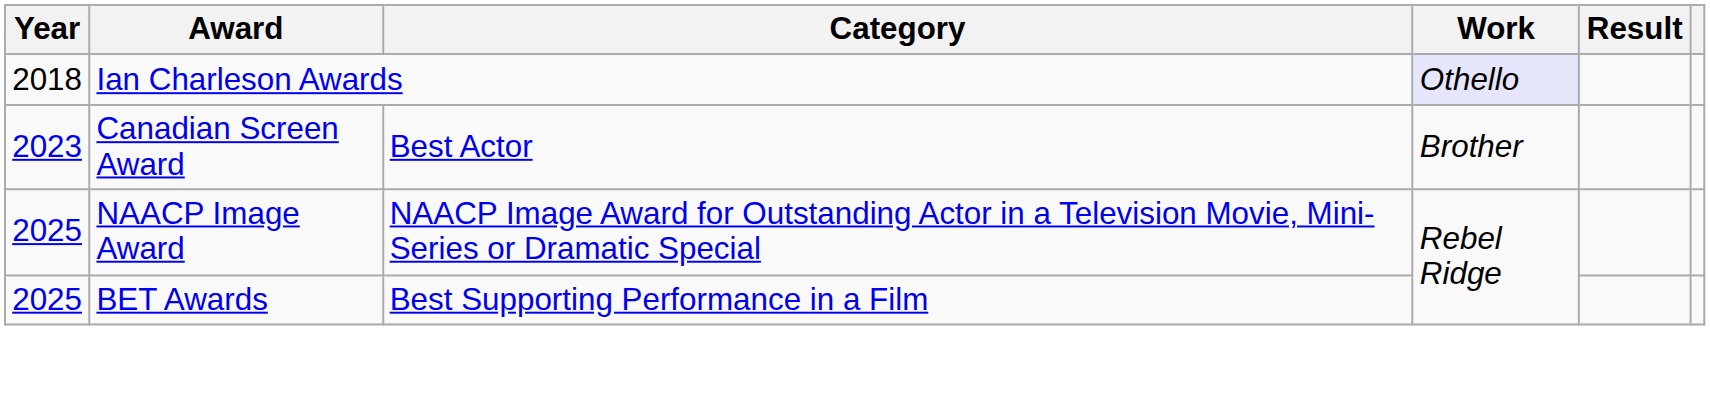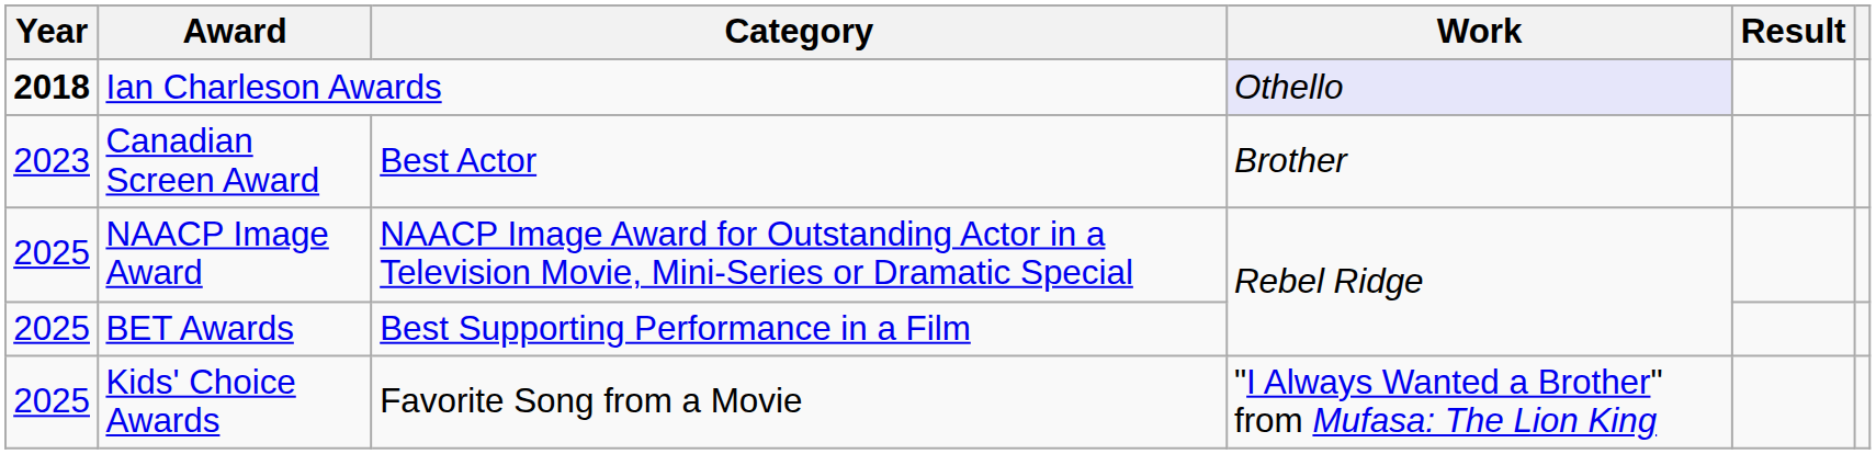Ian Charleson Awards | Year: normal -> bold
+ row: 2025 | Kids' Choice Awards | Favorite Song from a Movie | "I Always Wanted a Brother" from Mufasa: The Lion King
